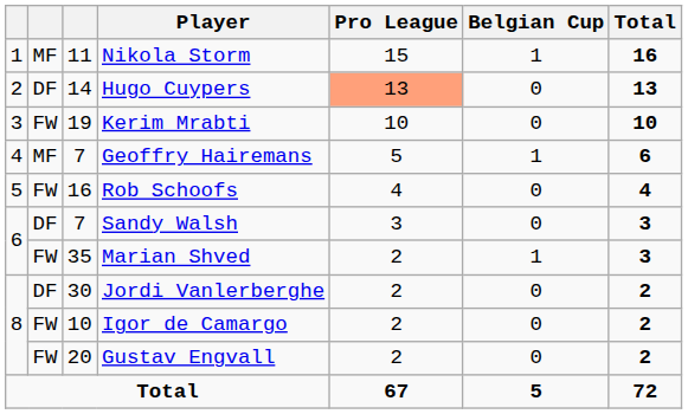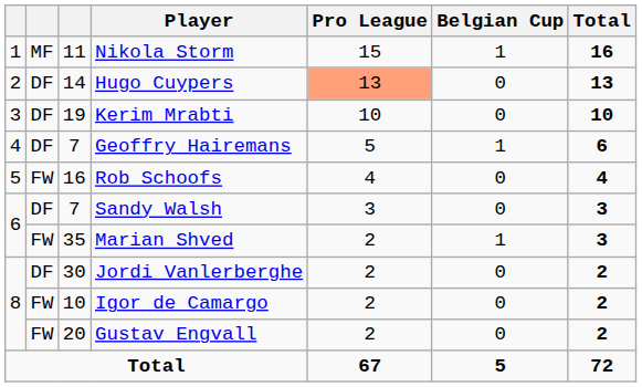Kerim Mrabti | column 2: FW -> DF
Geoffry Hairemans | column 2: MF -> DF
